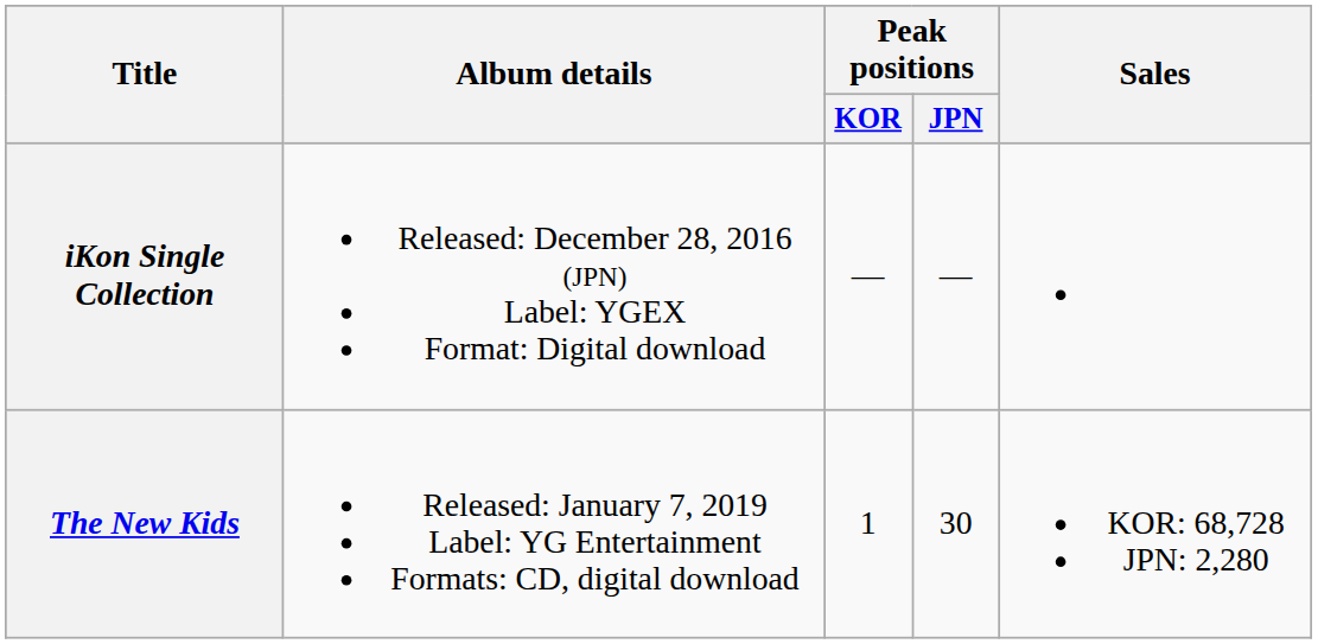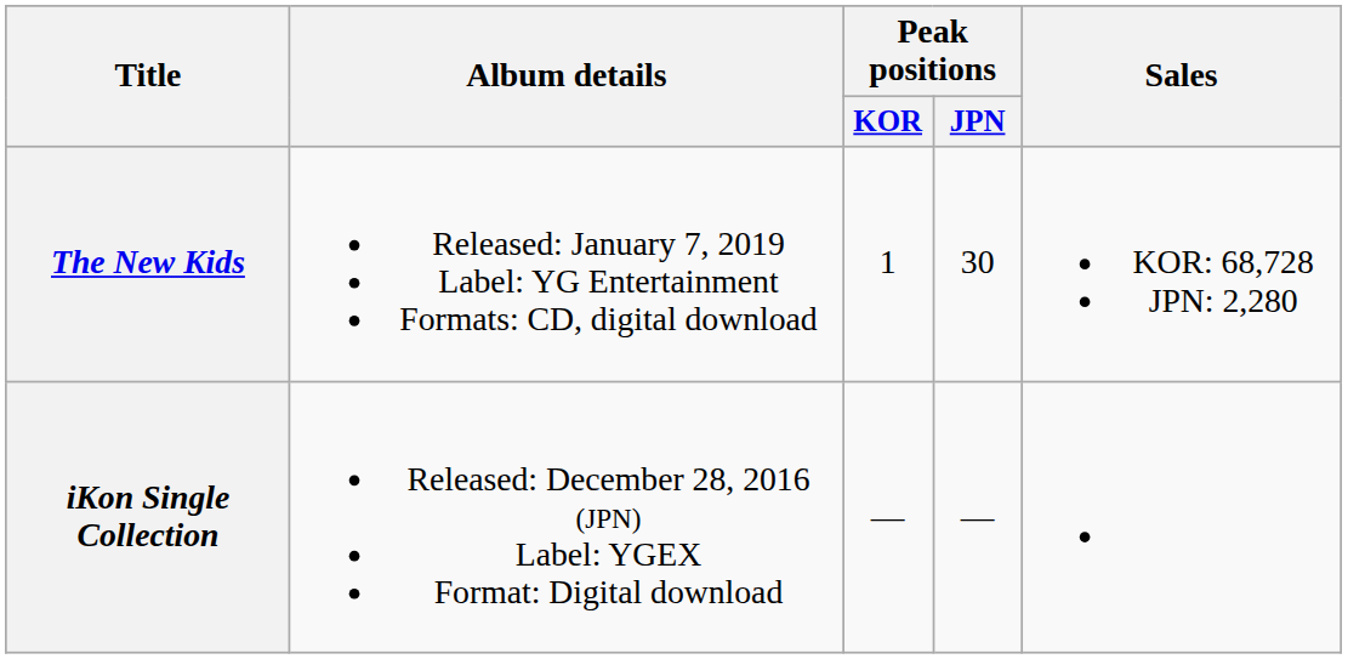rows swapped: iKon Single Collection <-> The New Kids
